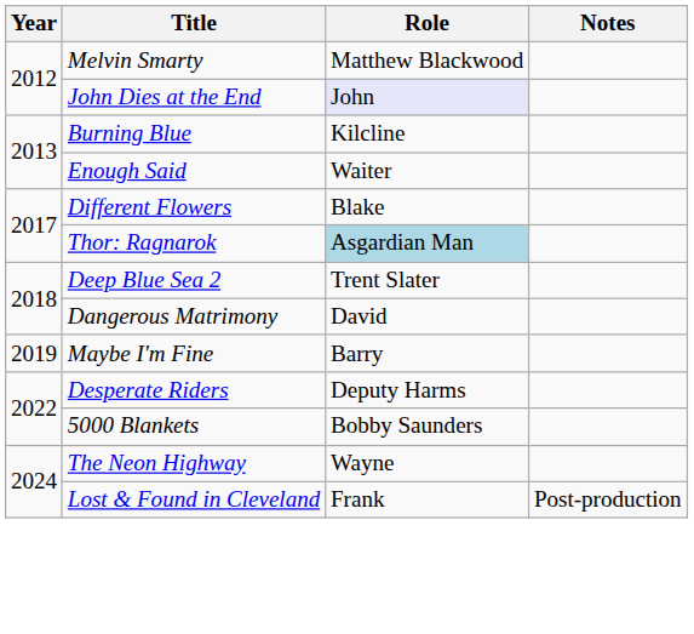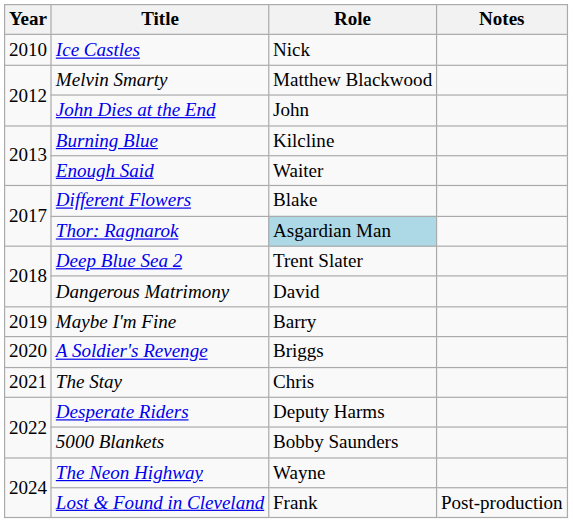+ row: 2010 | Ice Castles | Nick
John Dies at the End | Role: lavender background -> no background
+ row: 2020 | A Soldier's Revenge | Briggs
+ row: 2021 | The Stay | Chris
